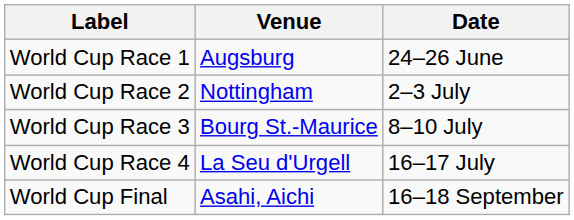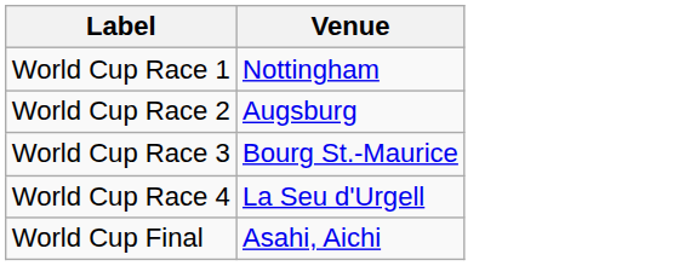- column: Date | 24–26 June | 2–3 July | 8–10 July | 16–17 July | 16–18 September
World Cup Race 1 | Venue: Augsburg -> Nottingham
World Cup Race 2 | Venue: Nottingham -> Augsburg
